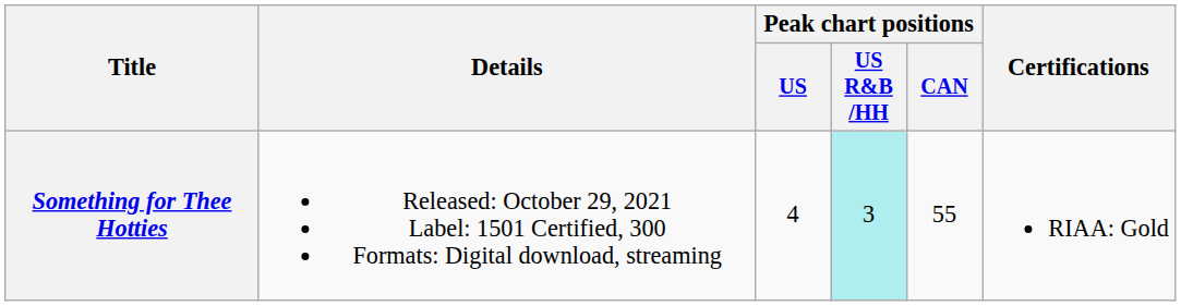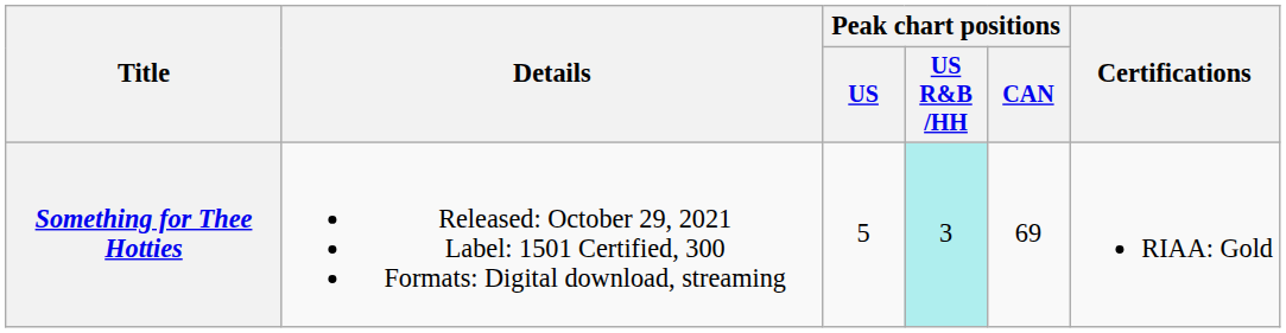Something for Thee Hotties | Peak chart positions / US: 4 -> 5
Something for Thee Hotties | Peak chart positions / CAN: 55 -> 69
